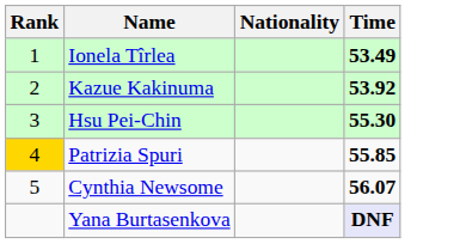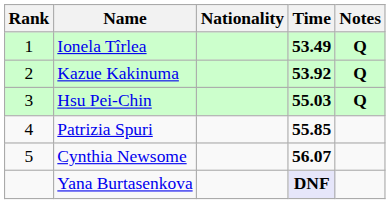+ column: Notes | Q | Q | Q
Hsu Pei-Chin | Time: 55.30 -> 55.03
Patrizia Spuri | Rank: gold background -> no background
